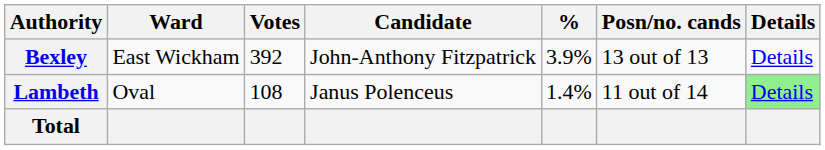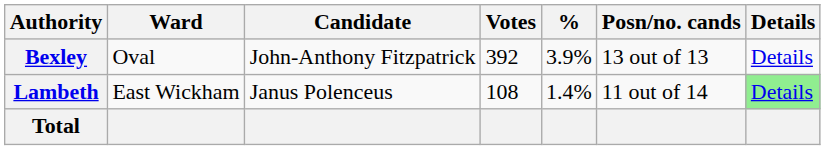columns swapped: Candidate <-> Votes
Bexley | Ward: East Wickham -> Oval
Lambeth | Ward: Oval -> East Wickham
